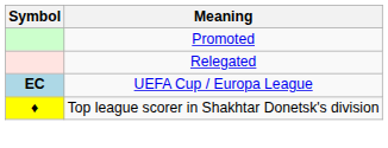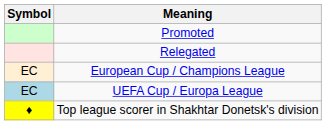+ row: EC | European Cup / Champions League
UEFA Cup / Europa League | Symbol: bold -> normal
